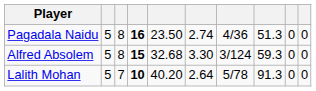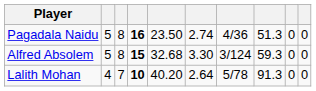Lalith Mohan | column 2: 5 -> 4
